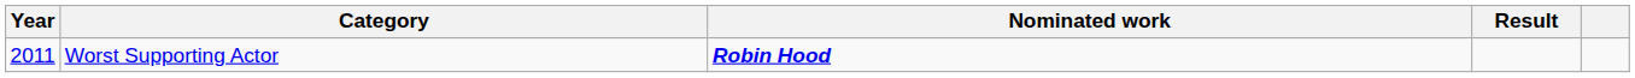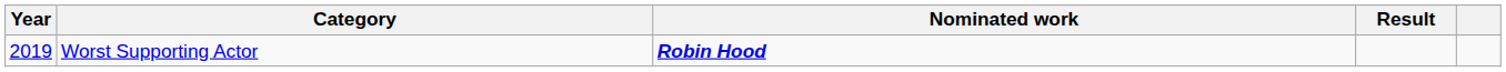Worst Supporting Actor | Year: 2011 -> 2019
